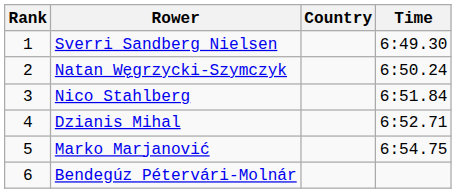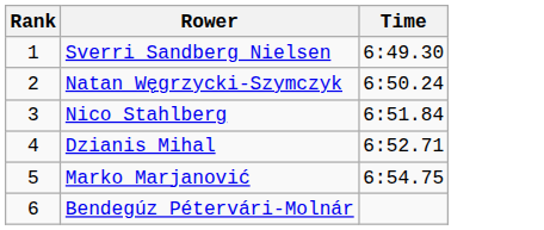- column: Country
